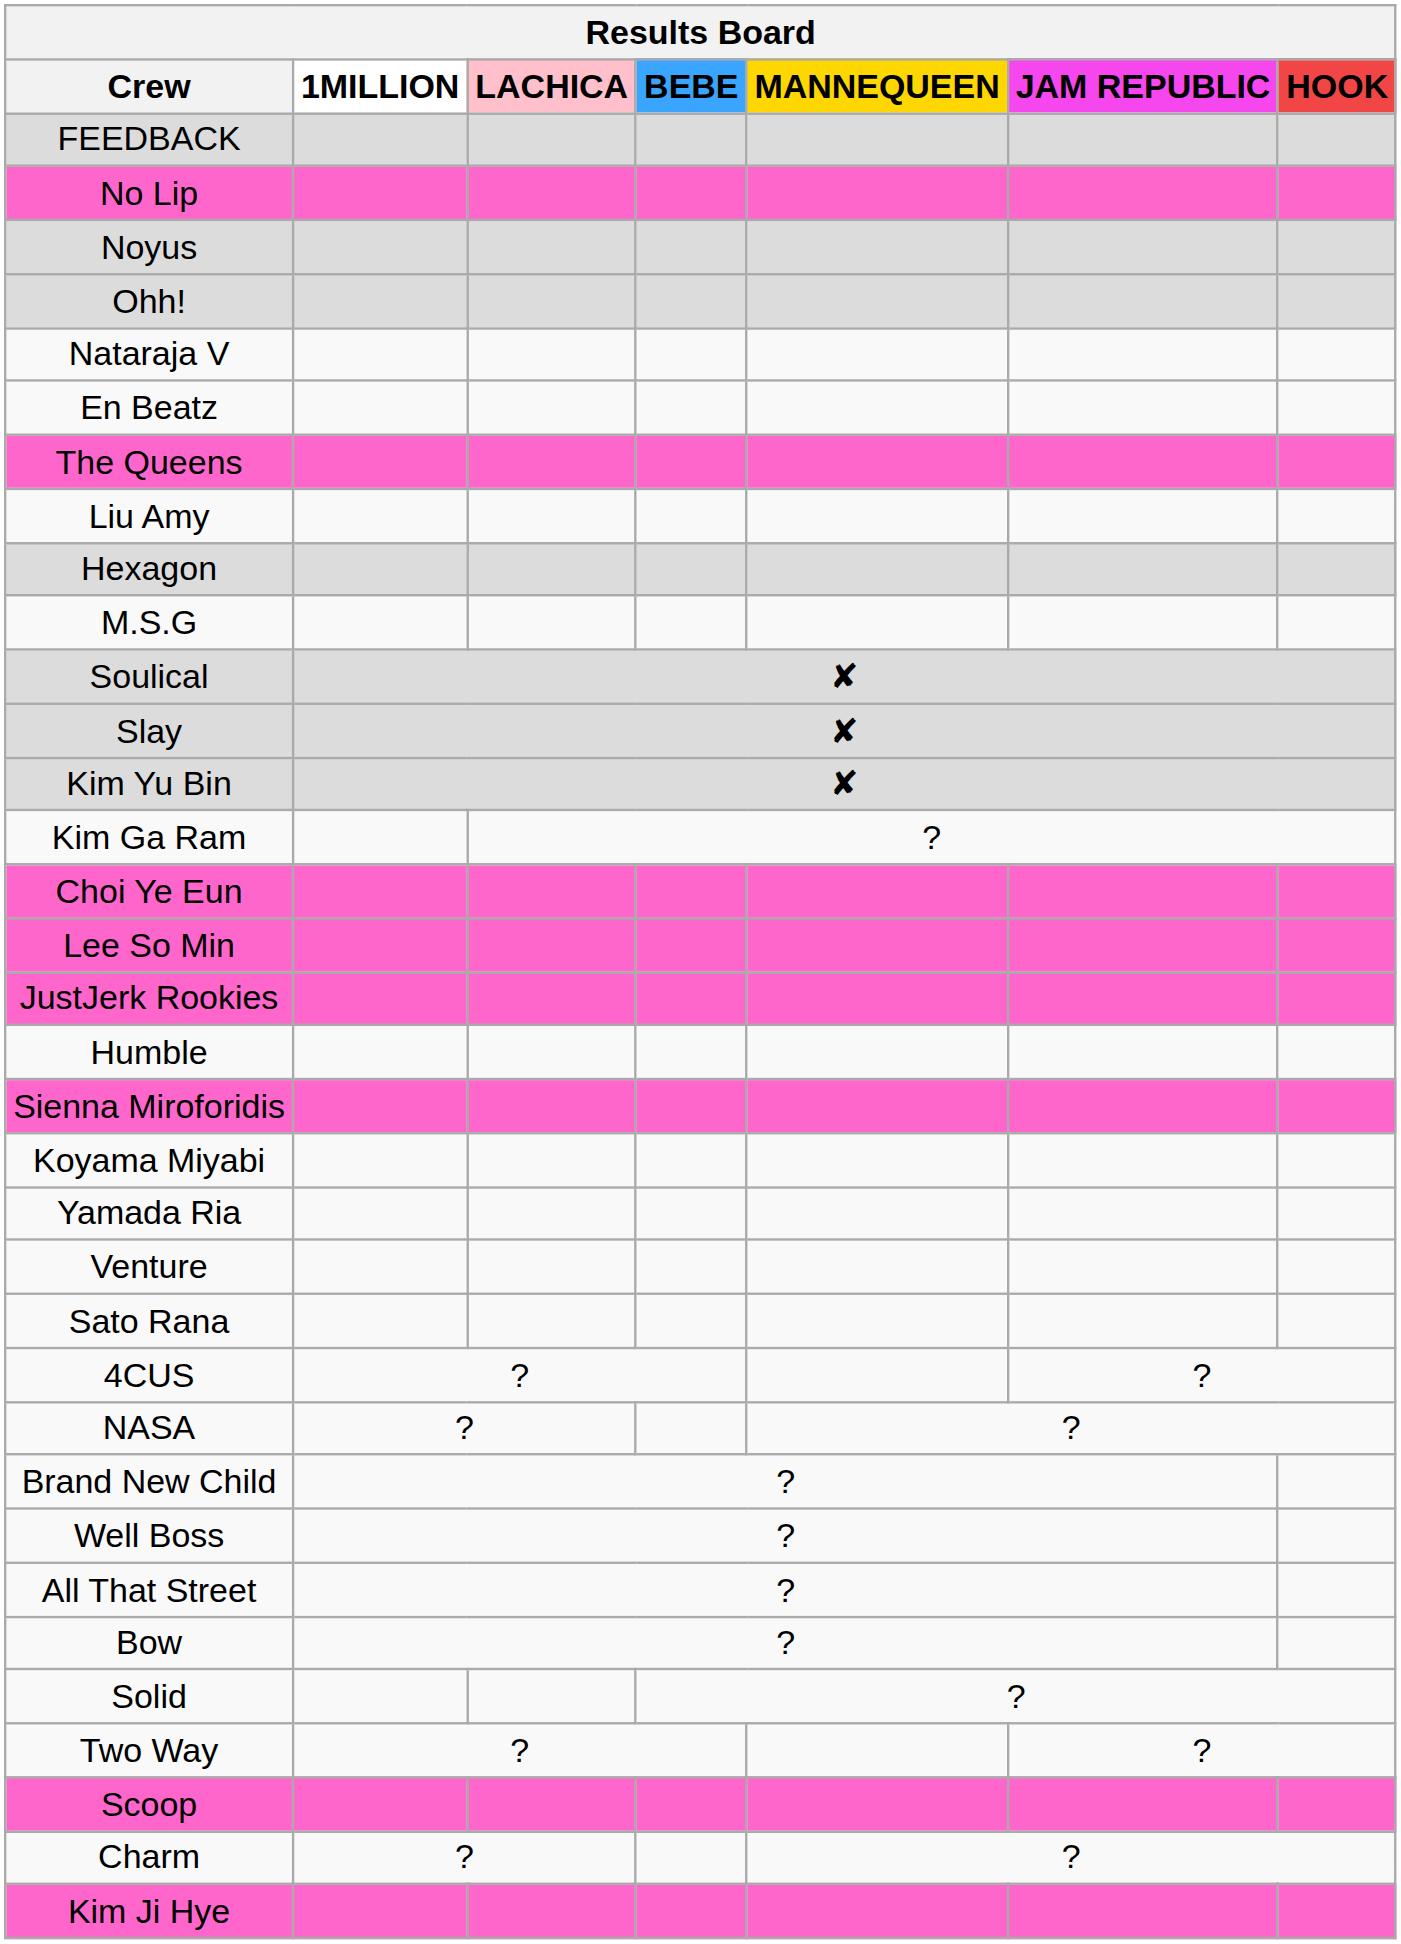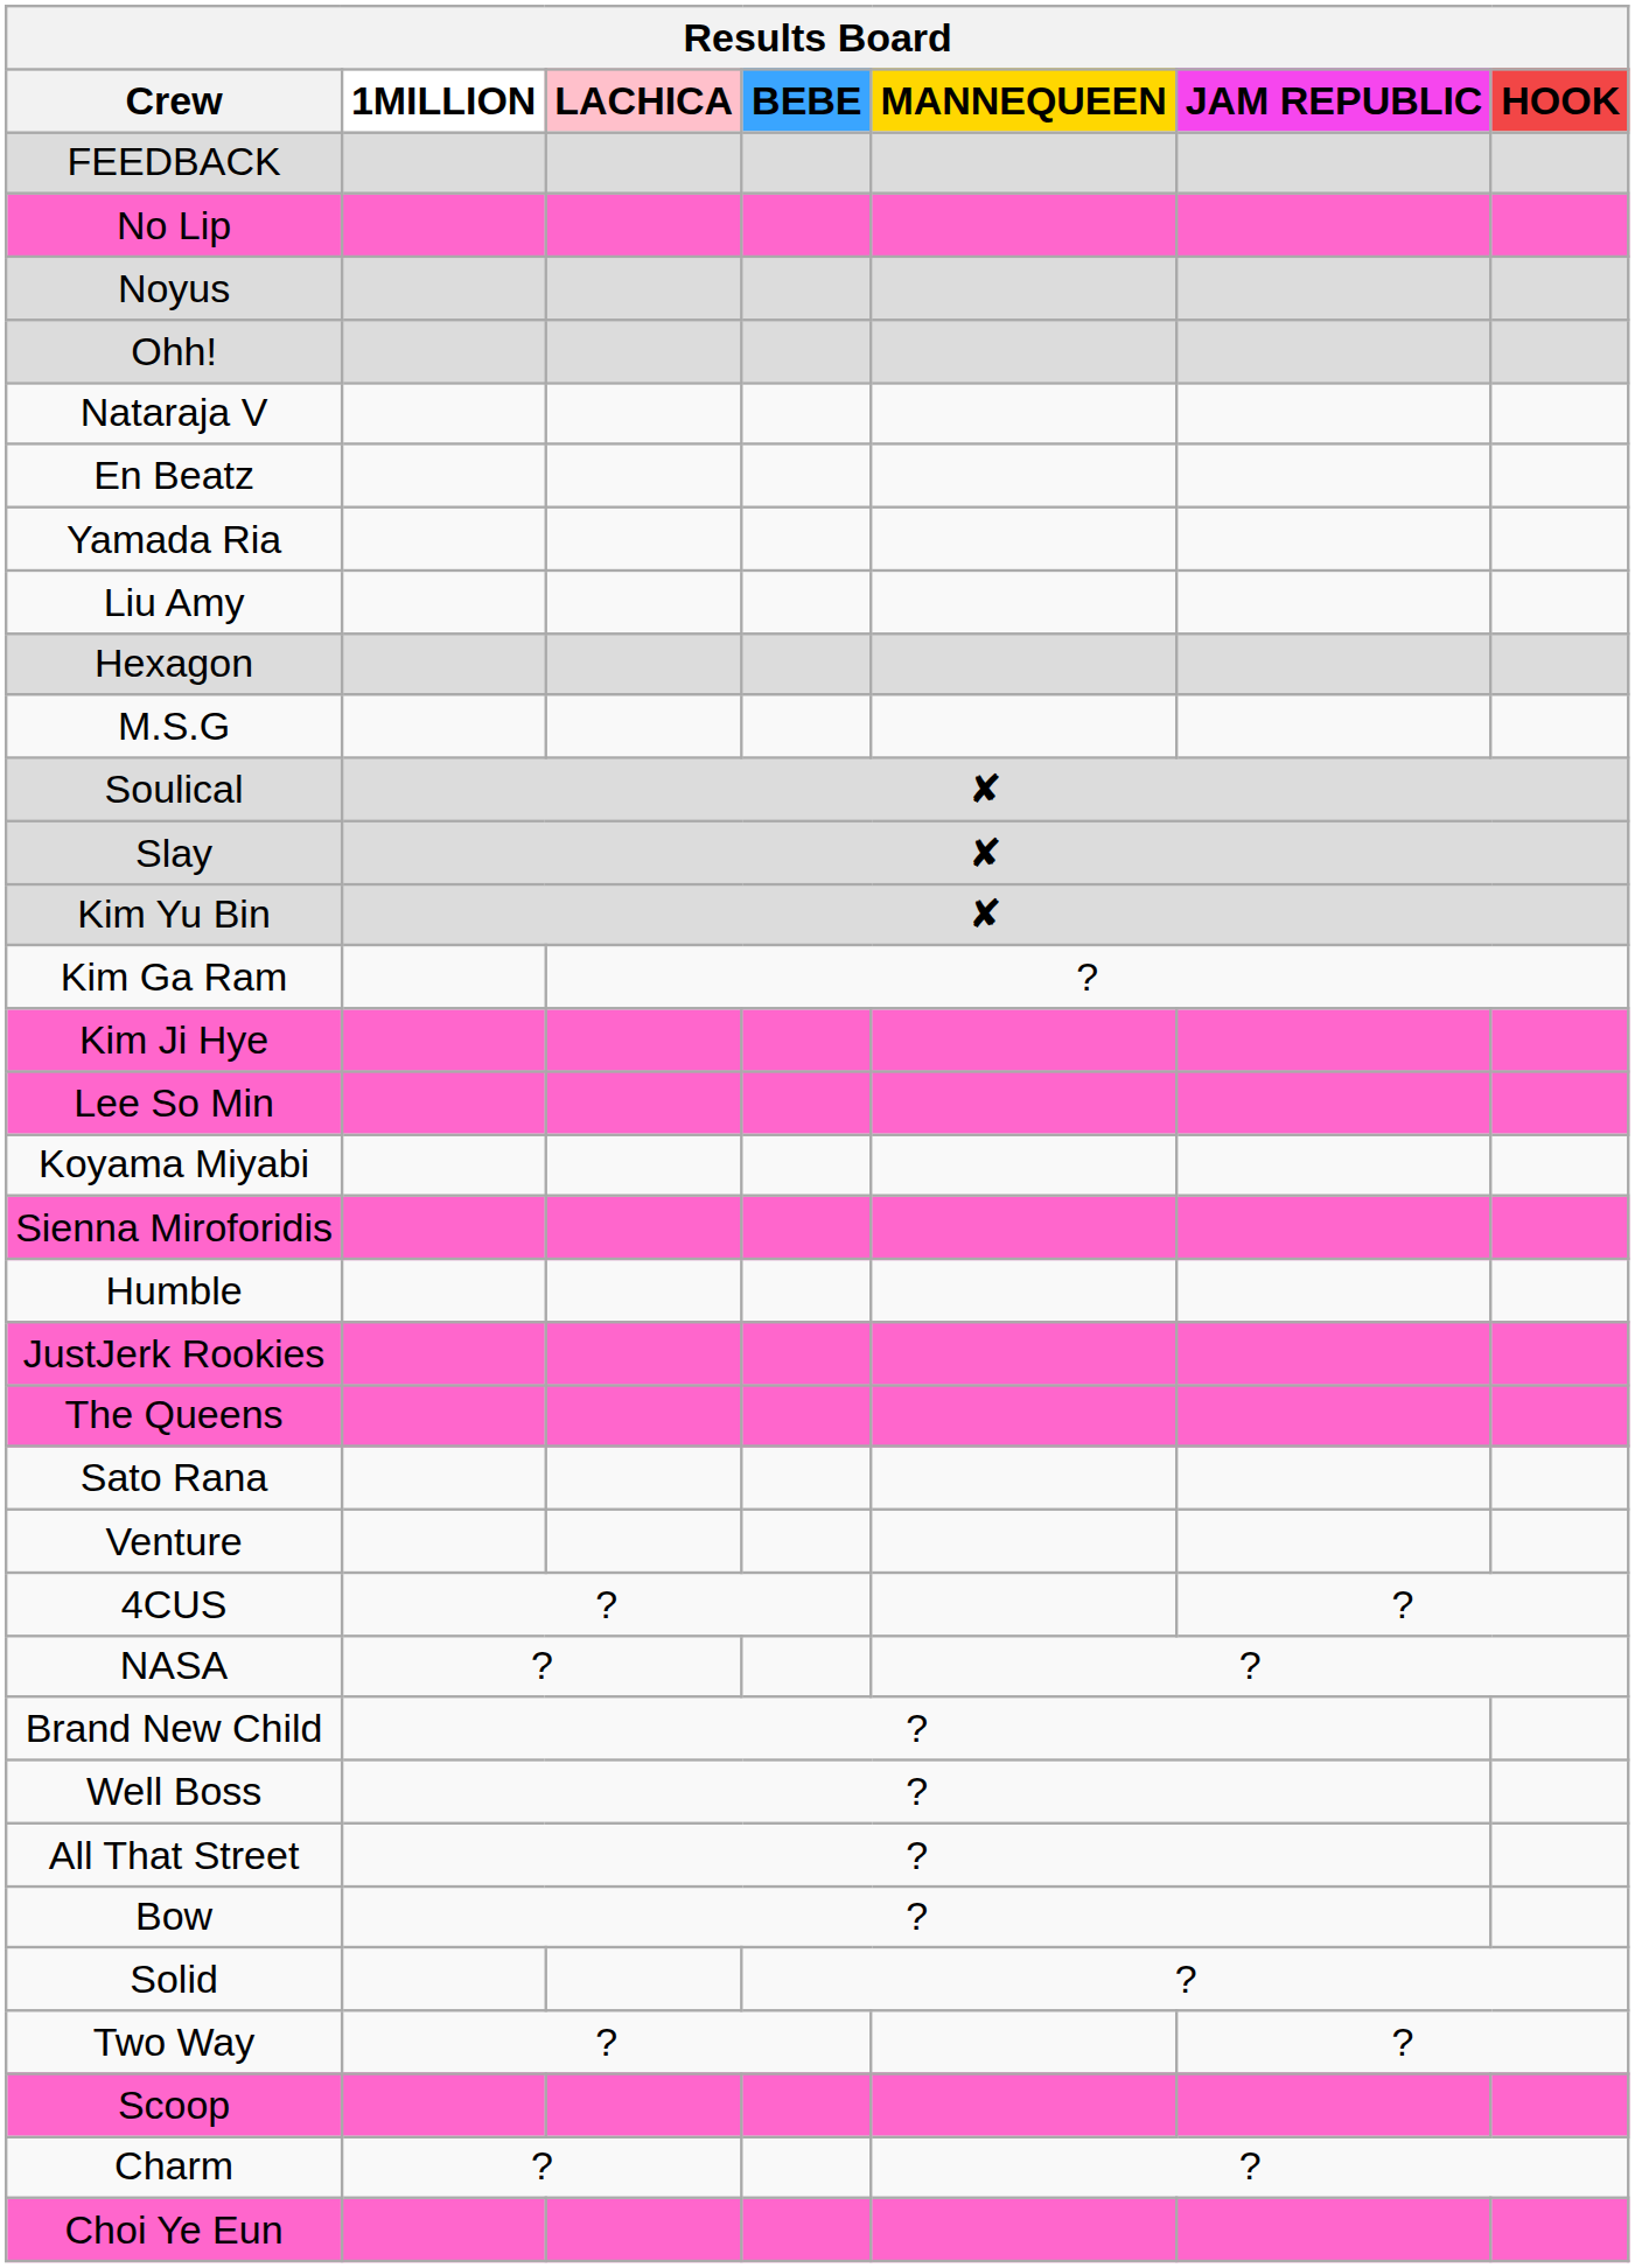rows swapped: Yamada Ria <-> The Queens
rows swapped: Kim Ji Hye <-> Choi Ye Eun
rows swapped: JustJerk Rookies <-> Koyama Miyabi
rows swapped: Humble <-> Sienna Miroforidis
rows swapped: Sato Rana <-> Venture
